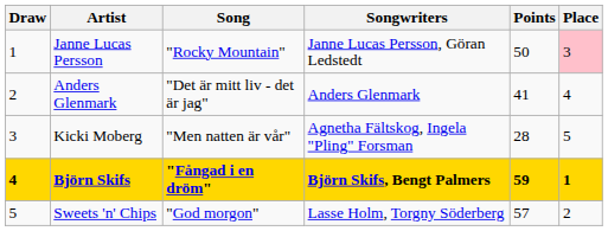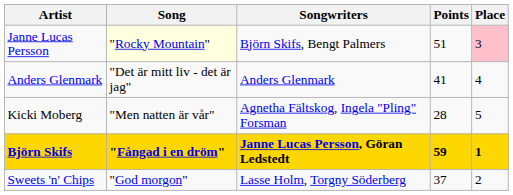- column: Draw | 1 | 2 | 3 | 4 | 5
Janne Lucas Persson | Song: no background -> lightyellow background
Janne Lucas Persson | Songwriters: Janne Lucas Persson, Göran Ledstedt -> Björn Skifs, Bengt Palmers
Janne Lucas Persson | Points: 50 -> 51
Björn Skifs | Songwriters: Björn Skifs, Bengt Palmers -> Janne Lucas Persson, Göran Ledstedt
Sweets 'n' Chips | Points: 57 -> 37
